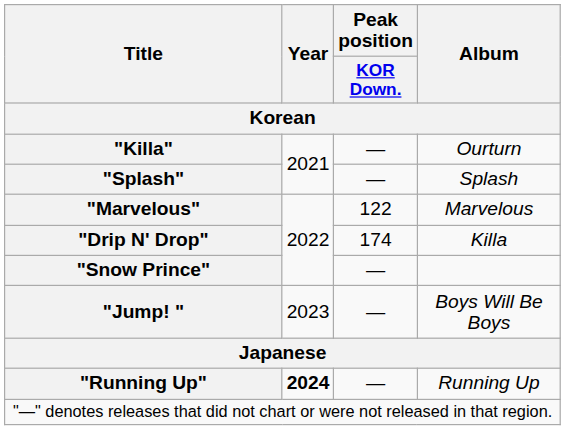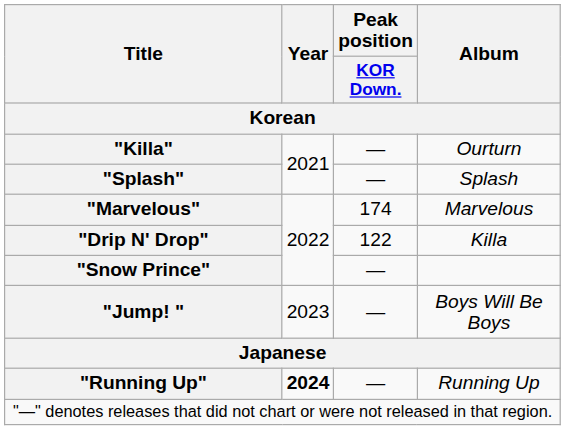"Marvelous" | Peak position / KOR Down.: 122 -> 174
"Drip N' Drop" | Peak position / KOR Down.: 174 -> 122
